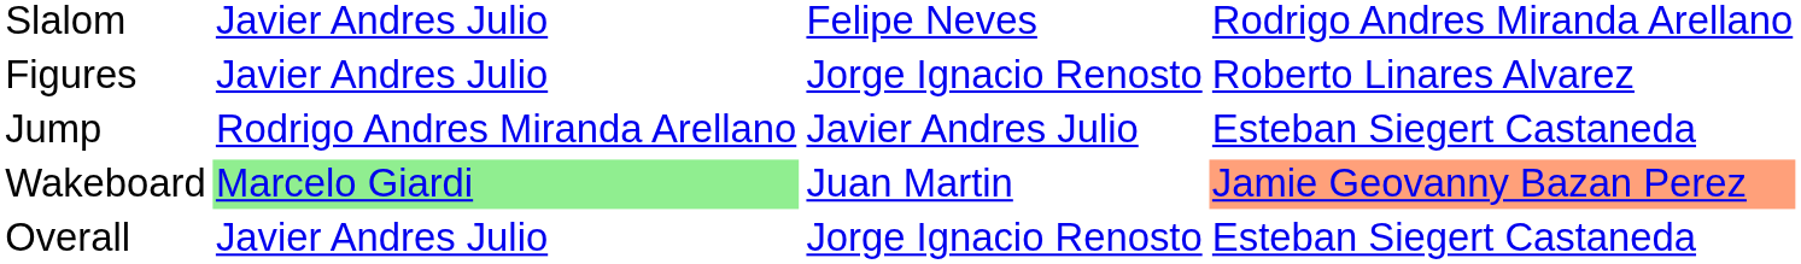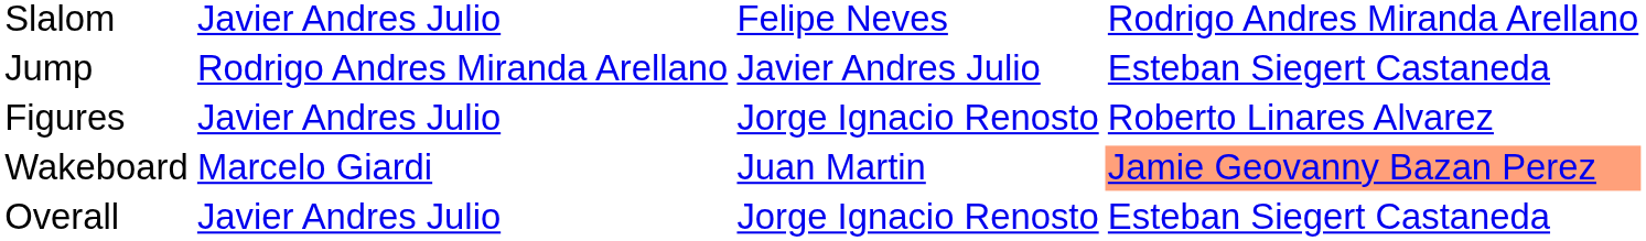rows swapped: Figures <-> Jump
Wakeboard | column 2: lightgreen background -> no background
